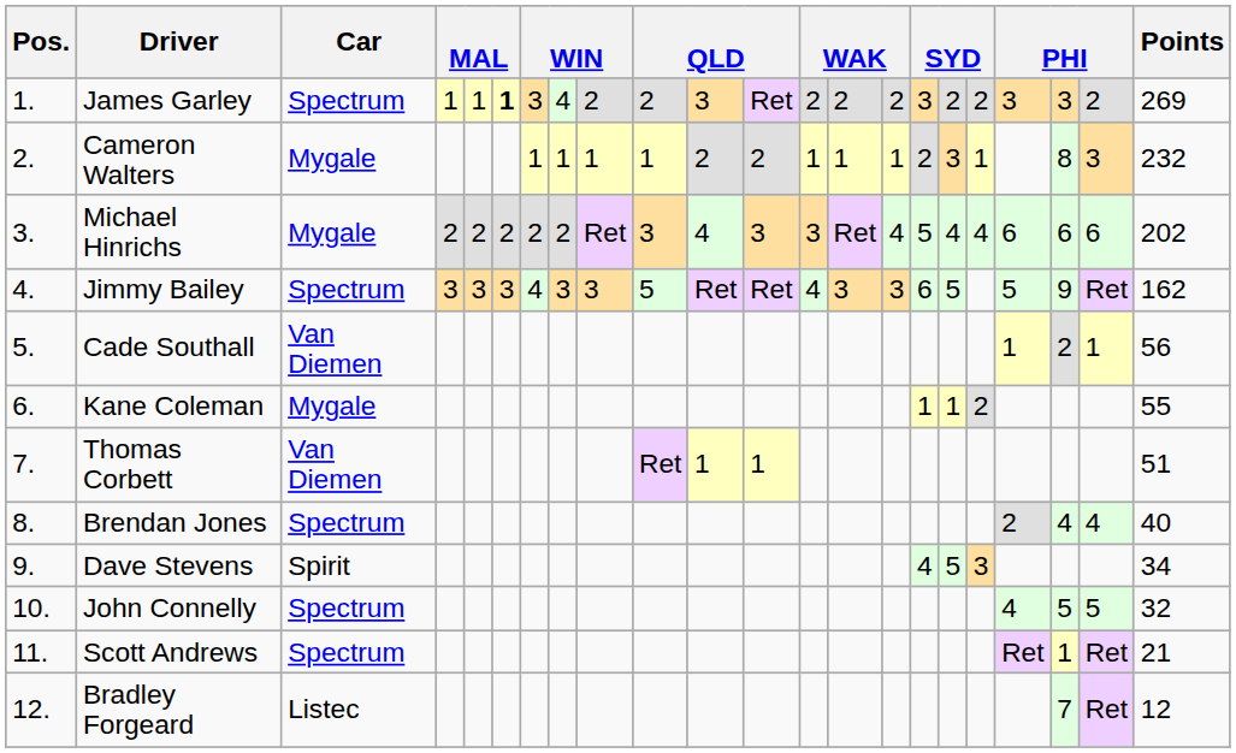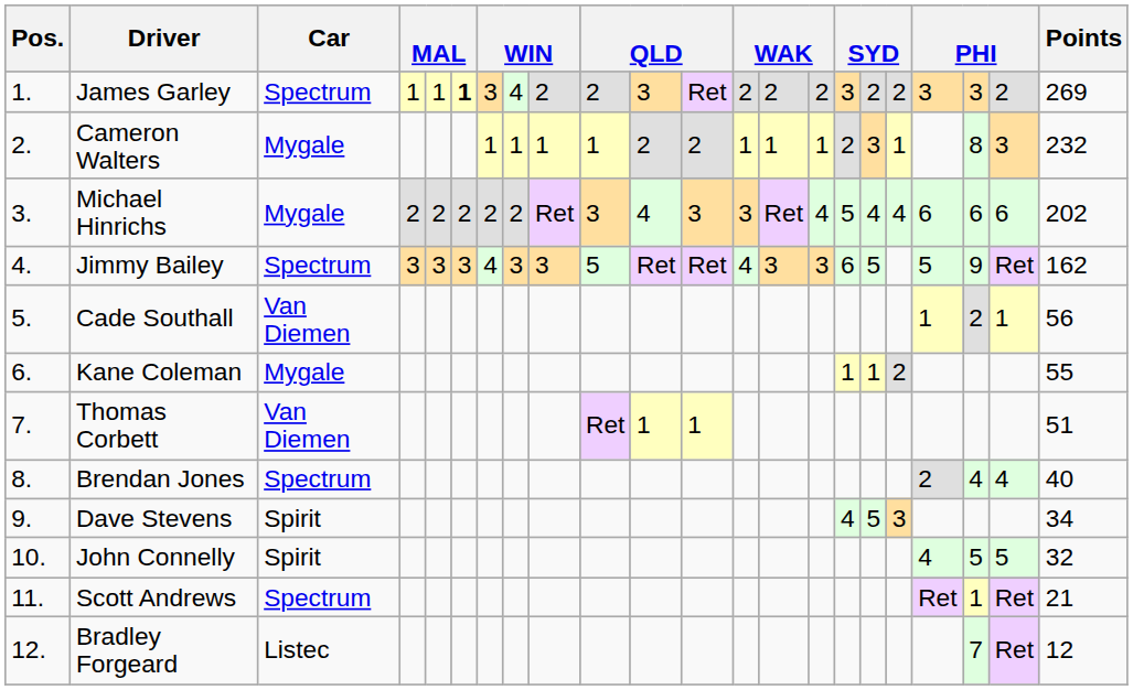John Connelly | Car: Spectrum -> Spirit
